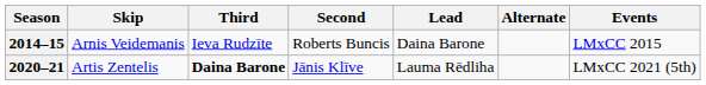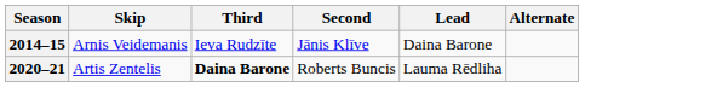- column: Events | LMxCC 2015 | LMxCC 2021 (5th)
2014–15 | Second: Roberts Buncis -> Jānis Klīve
2020–21 | Second: Jānis Klīve -> Roberts Buncis
